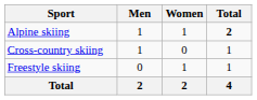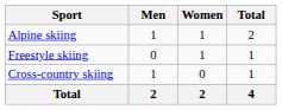Alpine skiing | Total: bold -> normal
rows swapped: Cross-country skiing <-> Freestyle skiing
